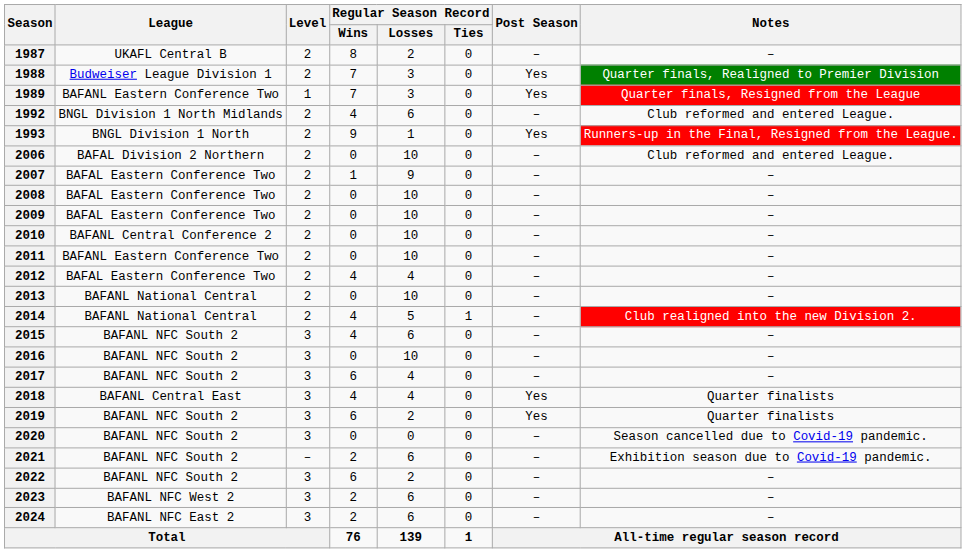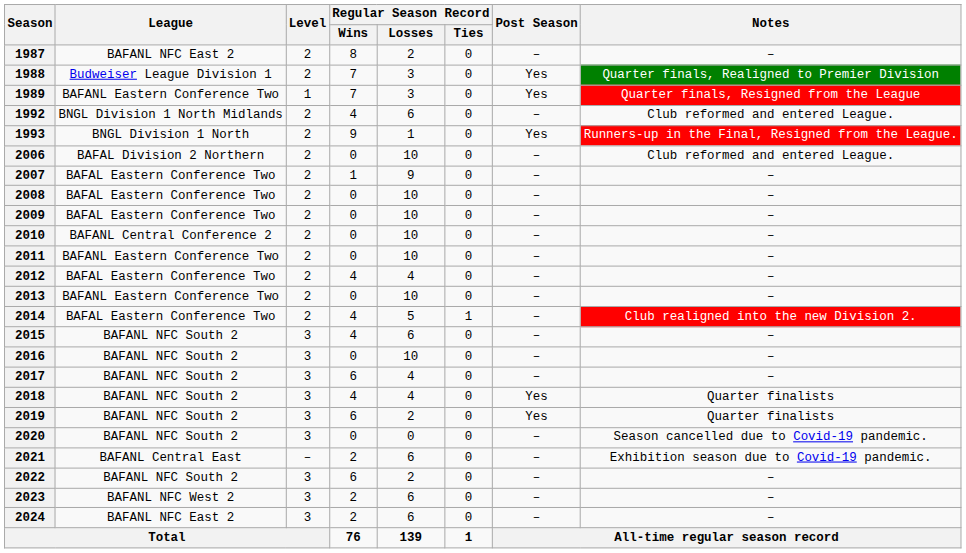1987 | League: UKAFL Central B -> BAFANL NFC East 2
2013 | League: BAFANL National Central -> BAFANL Eastern Conference Two
2014 | League: BAFANL National Central -> BAFAL Eastern Conference Two
2018 | League: BAFANL Central East -> BAFANL NFC South 2
2021 | League: BAFANL NFC South 2 -> BAFANL Central East
